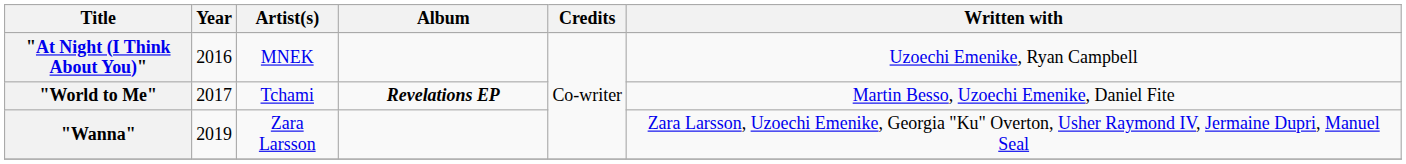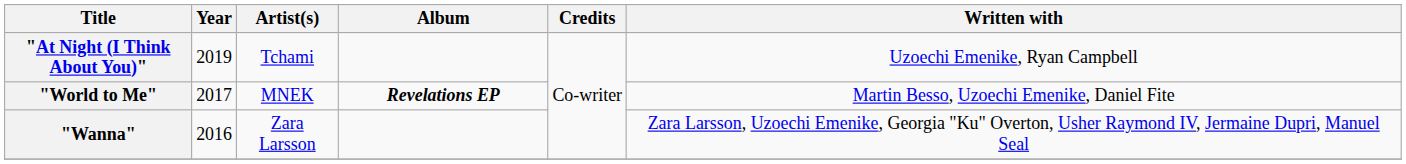"At Night (I Think About You)" | Year: 2016 -> 2019
"At Night (I Think About You)" | Artist(s): MNEK -> Tchami
"World to Me" | Artist(s): Tchami -> MNEK
"Wanna" | Year: 2019 -> 2016
